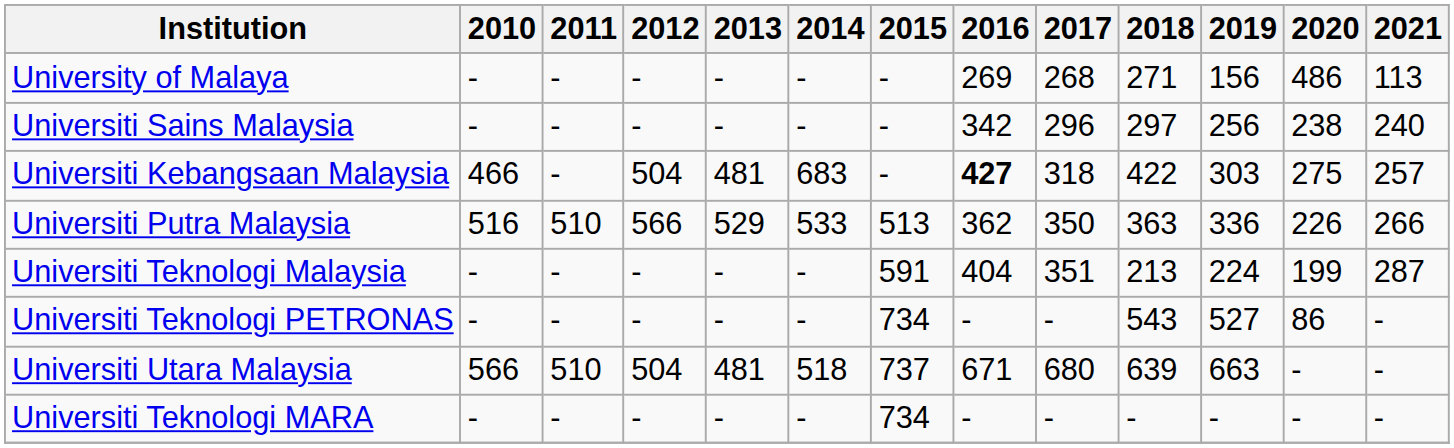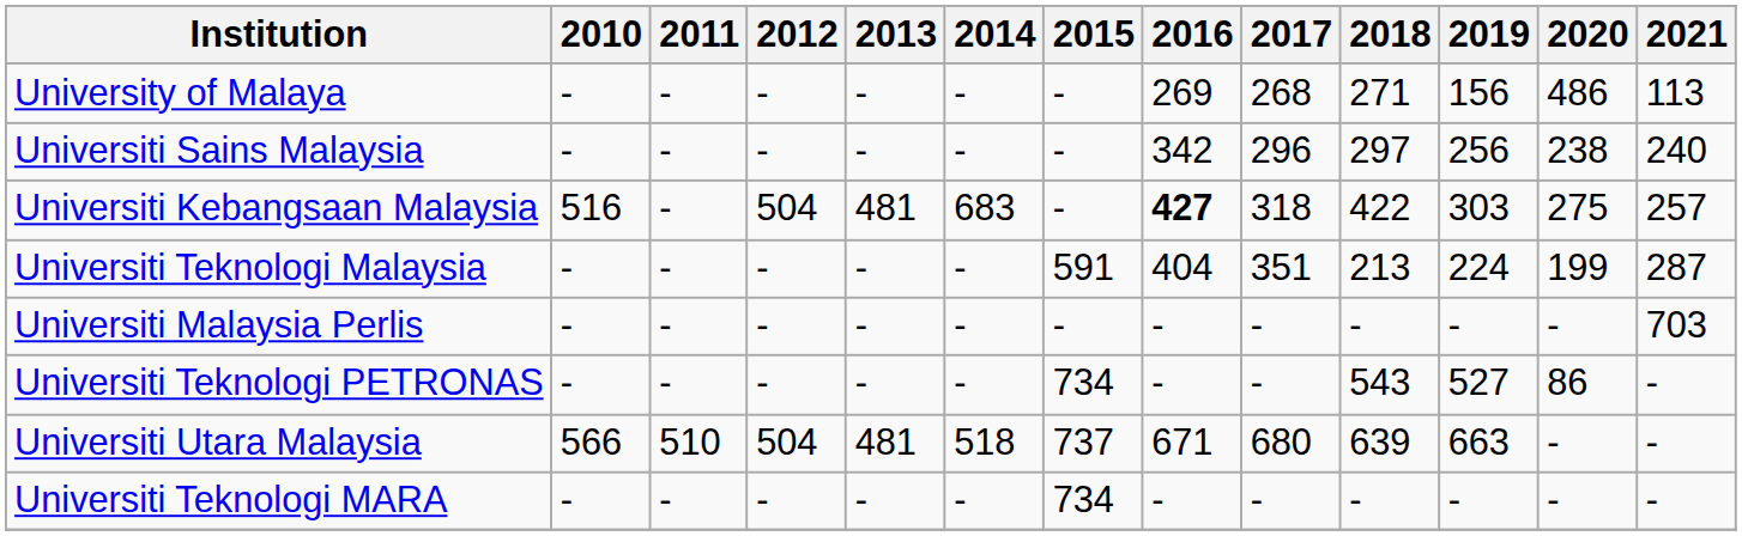Universiti Kebangsaan Malaysia | 2010: 466 -> 516
- row: Universiti Putra Malaysia | 516 | 510 | 566 | 529 | 533 | 513 | 362 | 350 | 363 | 336 | 226 | 266
+ row: Universiti Malaysia Perlis | - | - | - | - | - | - | - | - | - | - | - | 703
